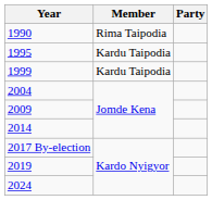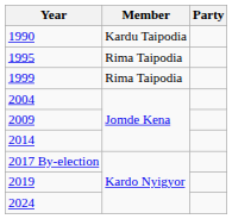1990 | Member: Rima Taipodia -> Kardu Taipodia
1995 | Member: Kardu Taipodia -> Rima Taipodia
1999 | Member: Kardu Taipodia -> Rima Taipodia
